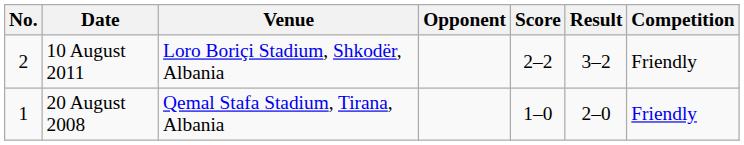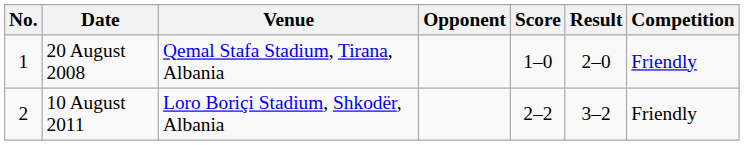rows swapped: 20 August 2008 <-> 10 August 2011
